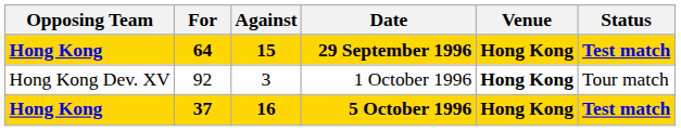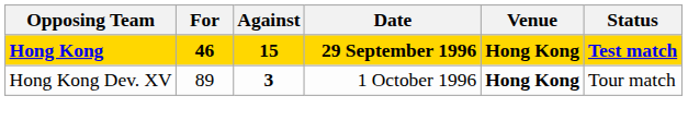29 September 1996 | For: 64 -> 46
1 October 1996 | For: 92 -> 89
1 October 1996 | Against: normal -> bold
- row: Hong Kong | 37 | 16 | 5 October 1996 | Hong Kong | Test match
